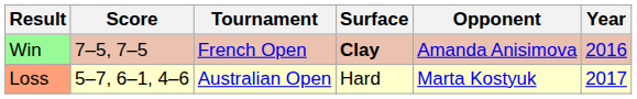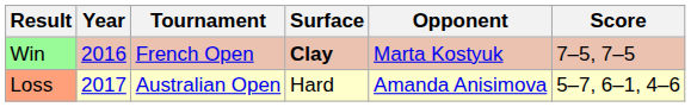columns swapped: Year <-> Score
Win | Opponent: Amanda Anisimova -> Marta Kostyuk
Loss | Opponent: Marta Kostyuk -> Amanda Anisimova
